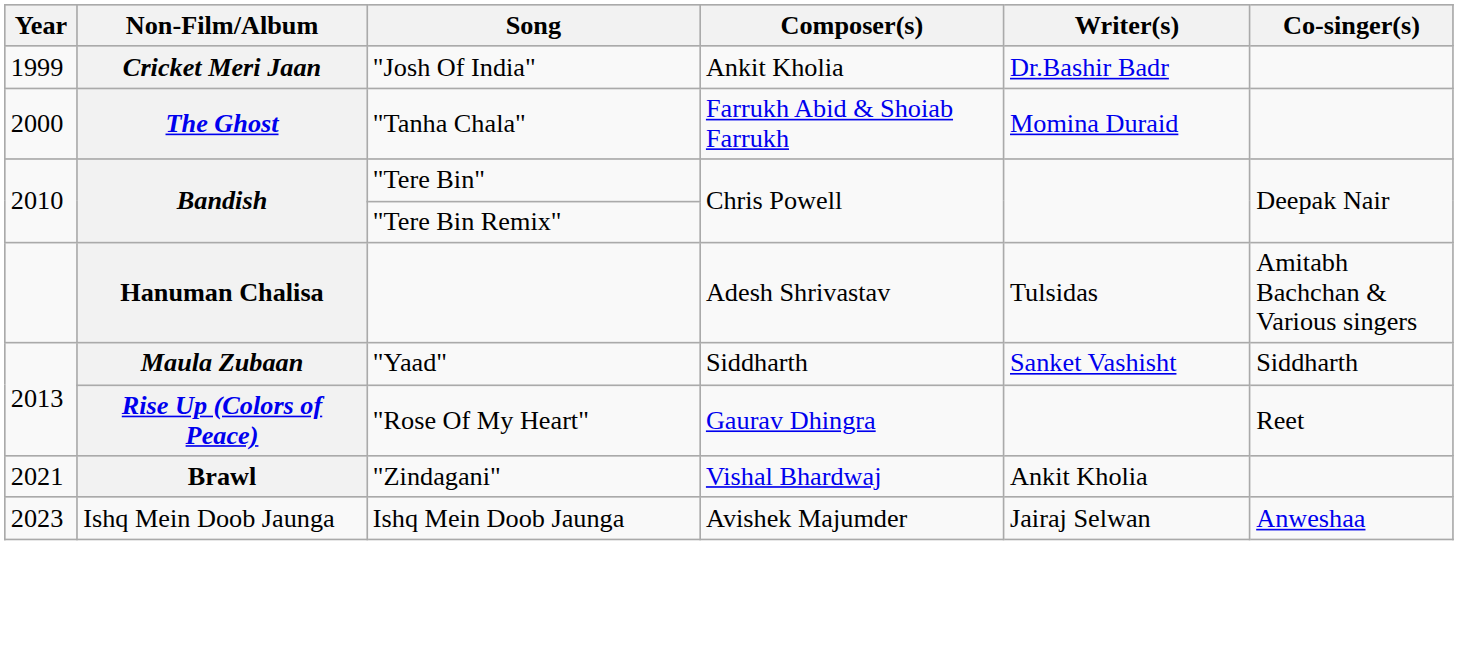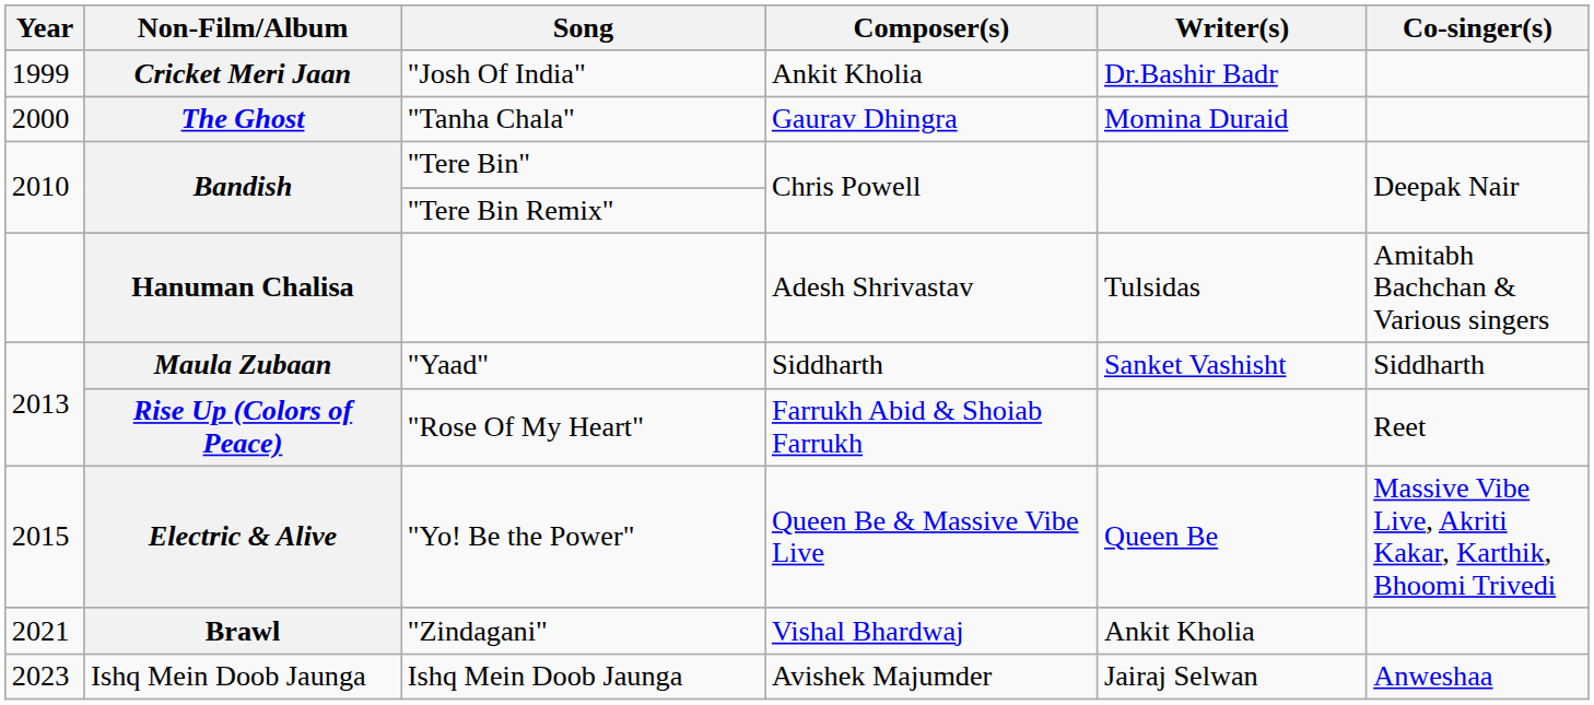The Ghost | Composer(s): Farrukh Abid & Shoiab Farrukh -> Gaurav Dhingra
Rise Up (Colors of Peace) | Composer(s): Gaurav Dhingra -> Farrukh Abid & Shoiab Farrukh
+ row: 2015 | Electric & Alive | "Yo! Be the Power" | Queen Be & Massive Vibe Live | Queen Be | Massive Vibe Live, Akriti Kakar, Karthik, Bhoomi Trivedi
